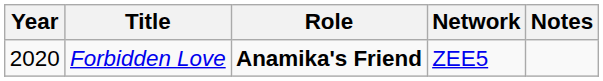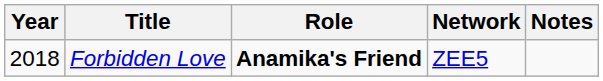Forbidden Love | Year: 2020 -> 2018
